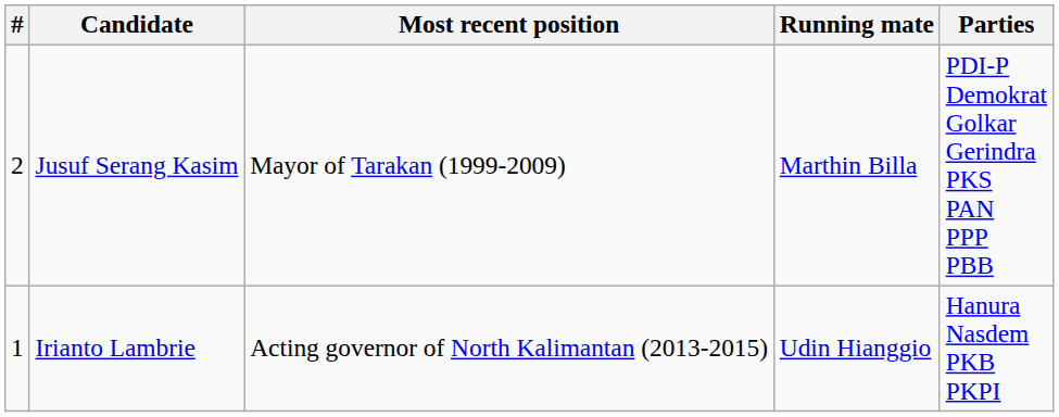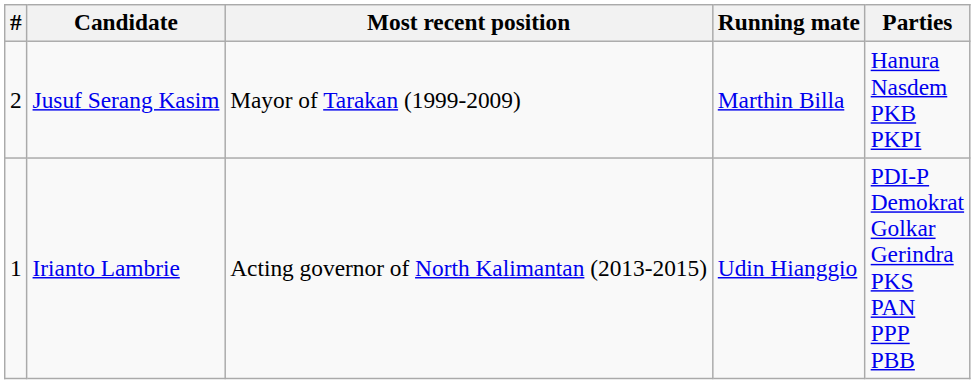Jusuf Serang Kasim | Parties: PDI-P Demokrat Golkar Gerindra PKS PAN PPP PBB -> Hanura Nasdem PKB PKPI
Irianto Lambrie | Parties: Hanura Nasdem PKB PKPI -> PDI-P Demokrat Golkar Gerindra PKS PAN PPP PBB
